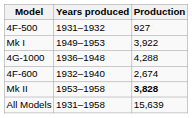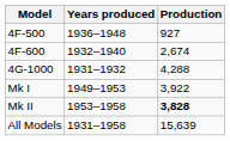4F-500 | Years produced: 1931–1932 -> 1936–1948
rows swapped: 4F-600 <-> Mk I
4G-1000 | Years produced: 1936–1948 -> 1931–1932
